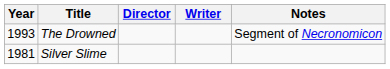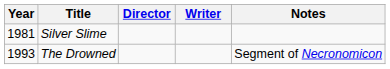rows swapped: Silver Slime <-> The Drowned
